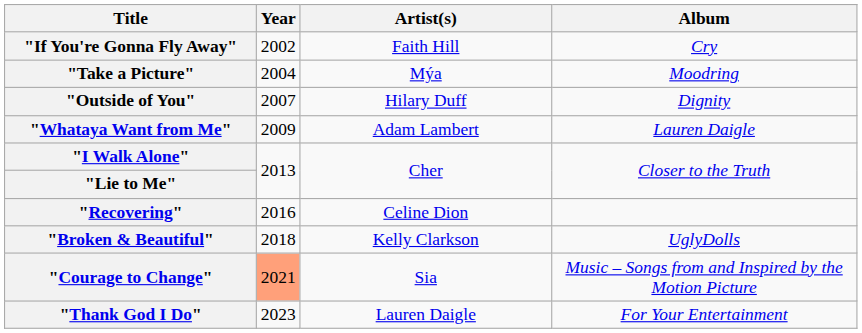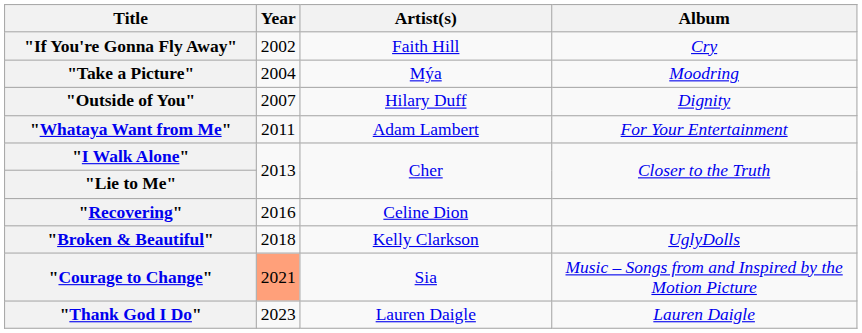"Whataya Want from Me" | Year: 2009 -> 2011
"Whataya Want from Me" | Album: Lauren Daigle -> For Your Entertainment
"Thank God I Do" | Album: For Your Entertainment -> Lauren Daigle
